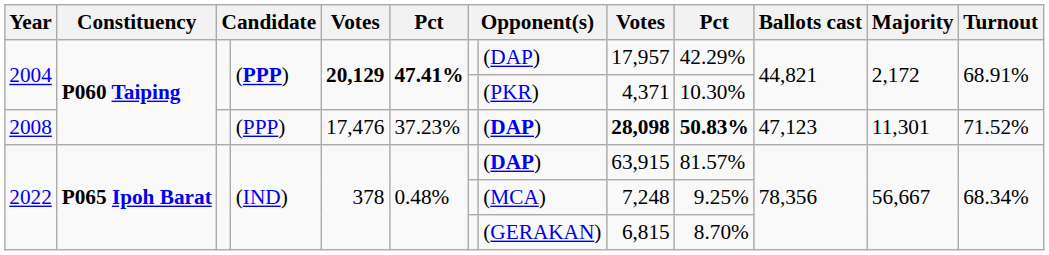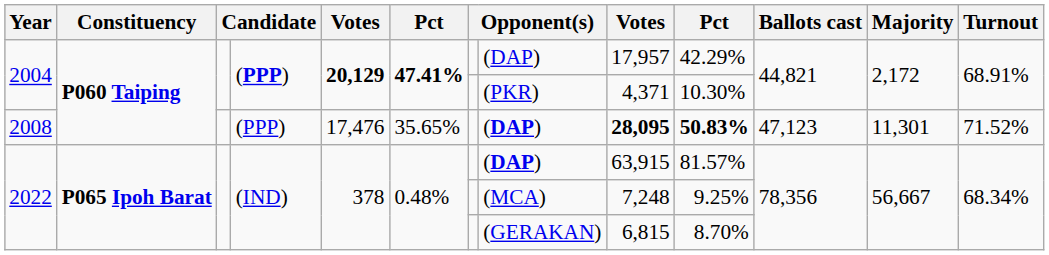2008 | column 6: 37.23% -> 35.65%
2008 | column 9: 28,098 -> 28,095
